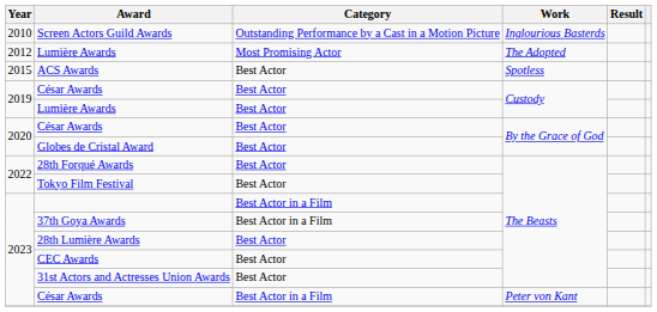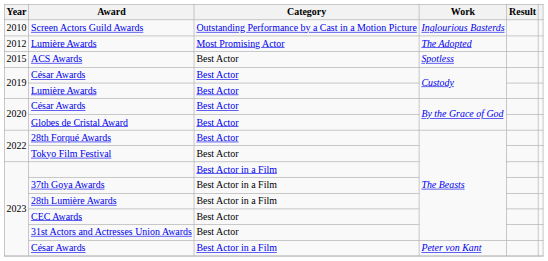28th Lumière Awards | Category: Best Actor -> Best Actor in a Film
